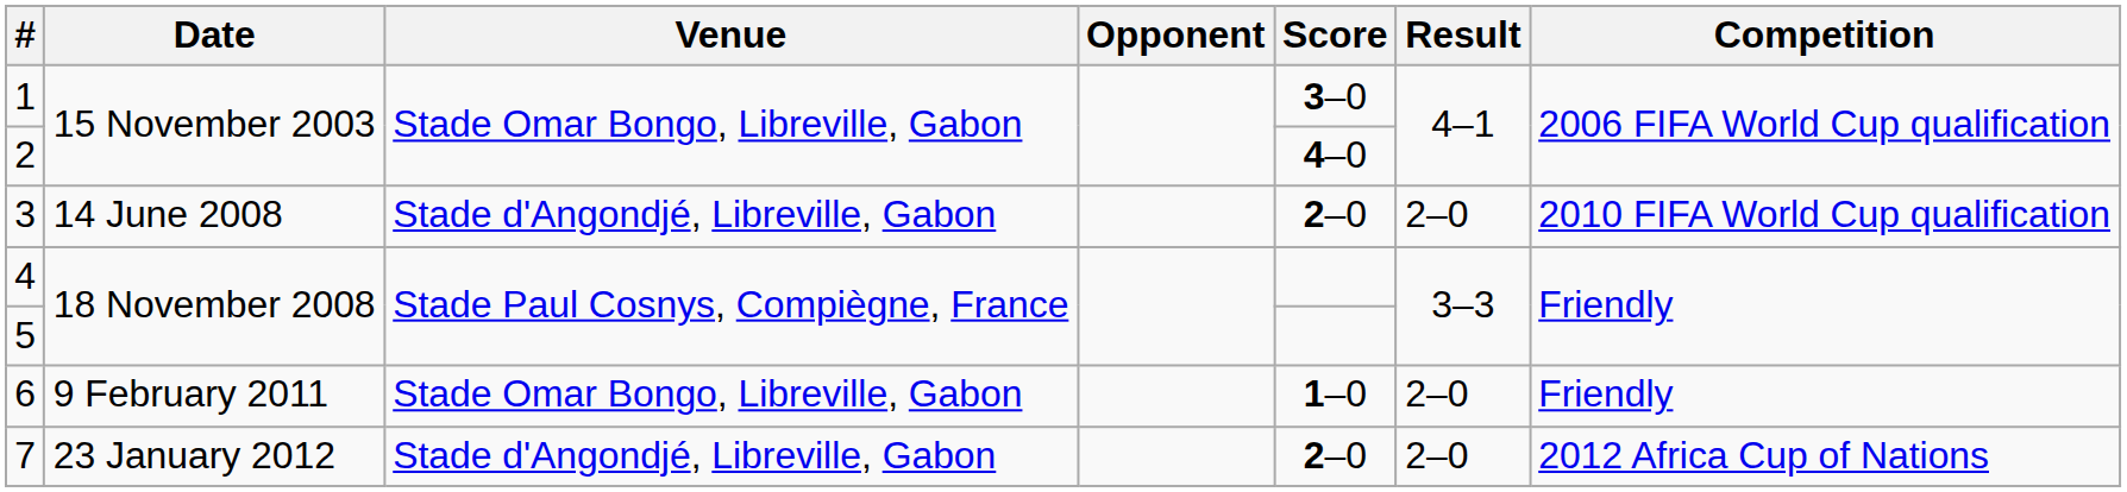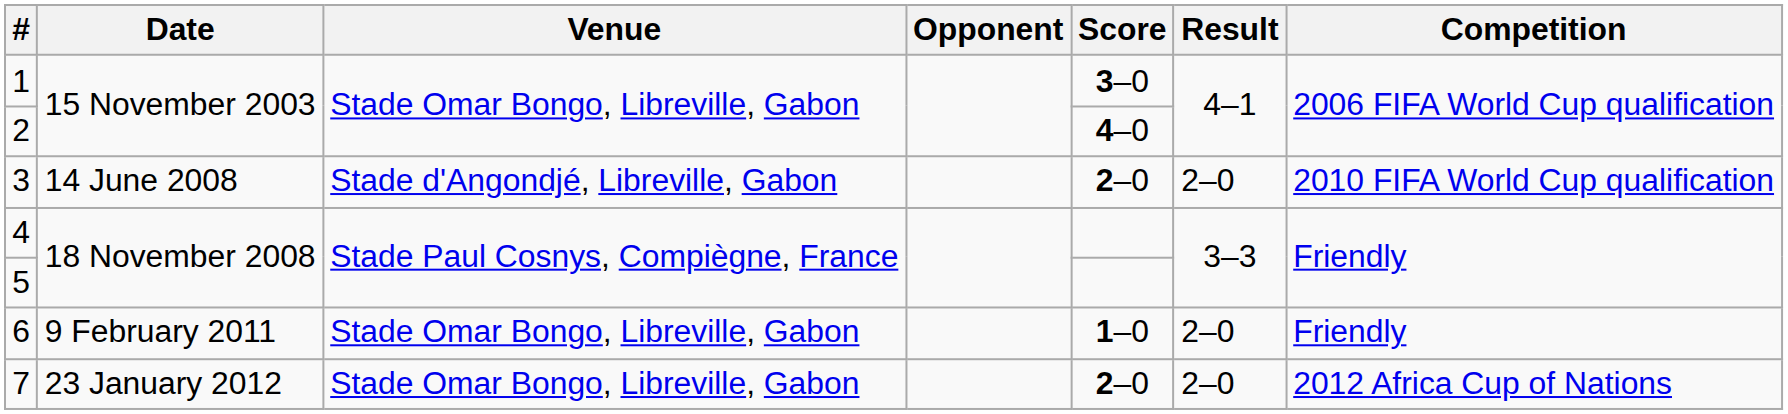7 | Venue: Stade d'Angondjé, Libreville, Gabon -> Stade Omar Bongo, Libreville, Gabon
